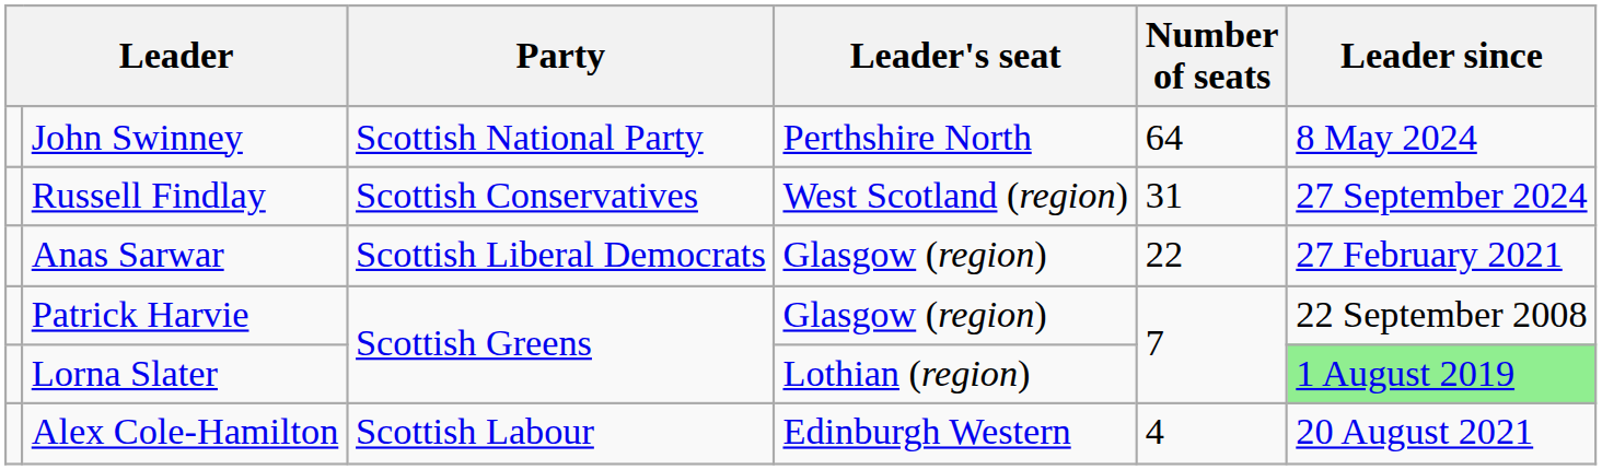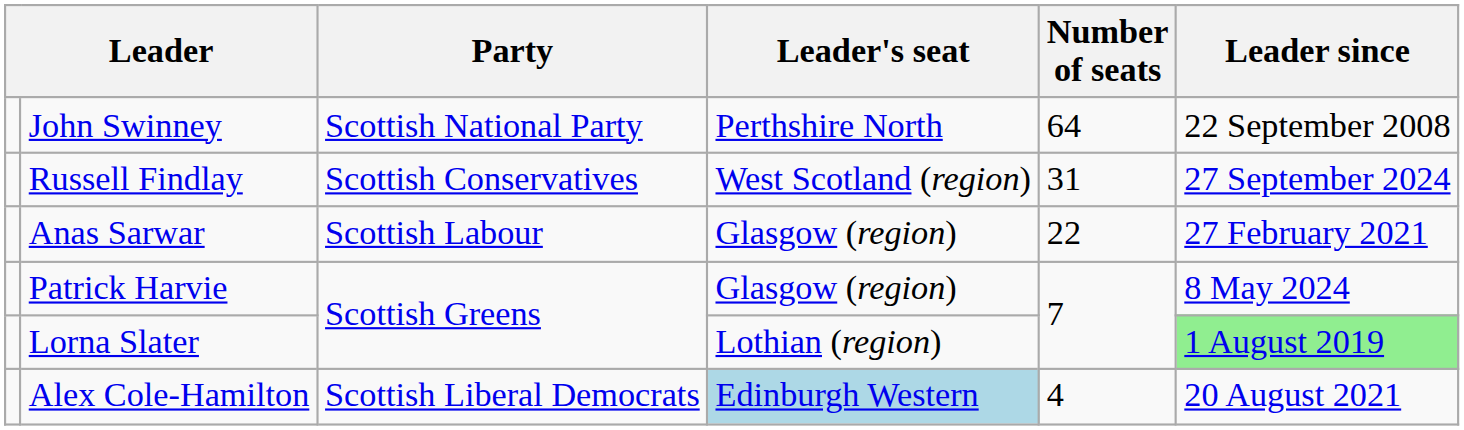John Swinney | Leader since: 8 May 2024 -> 22 September 2008
Anas Sarwar | Party: Scottish Liberal Democrats -> Scottish Labour
Patrick Harvie | Leader since: 22 September 2008 -> 8 May 2024
Alex Cole-Hamilton | Party: Scottish Labour -> Scottish Liberal Democrats
Alex Cole-Hamilton | Leader's seat: no background -> lightblue background
